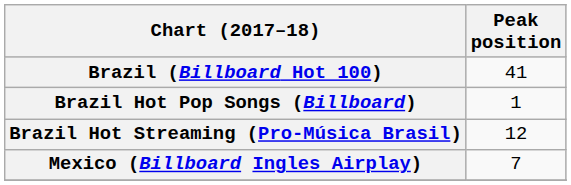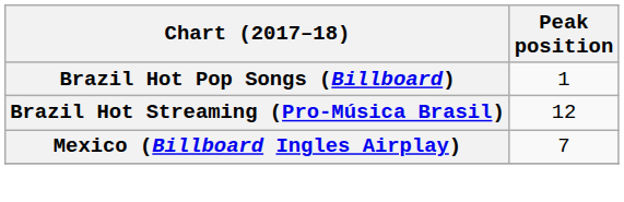- row: Brazil (Billboard Hot 100) | 41
